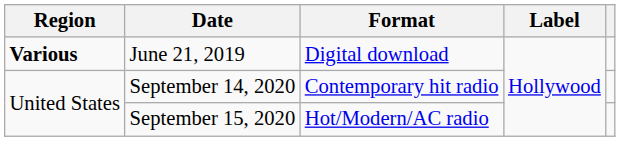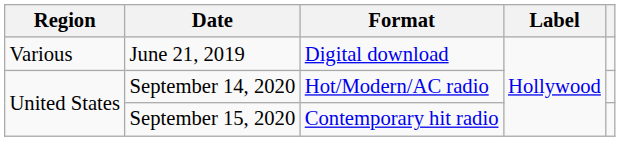June 21, 2019 | Region: bold -> normal
September 14, 2020 | Format: Contemporary hit radio -> Hot/Modern/AC radio
September 15, 2020 | Format: Hot/Modern/AC radio -> Contemporary hit radio
